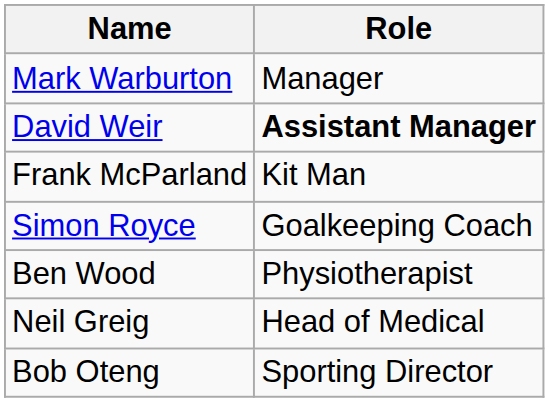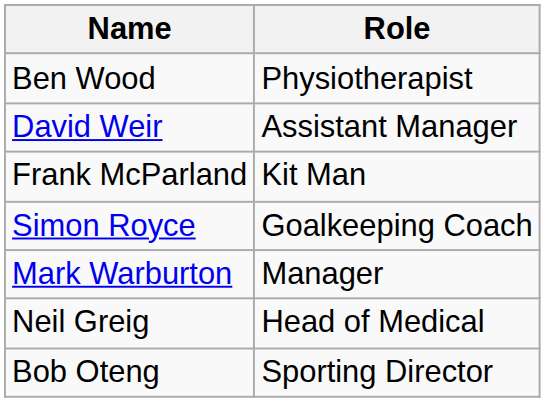rows swapped: Mark Warburton <-> Ben Wood
David Weir | Role: bold -> normal
